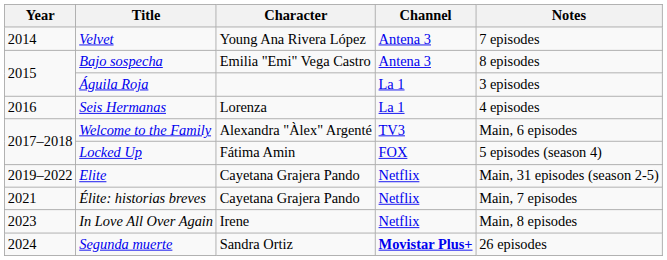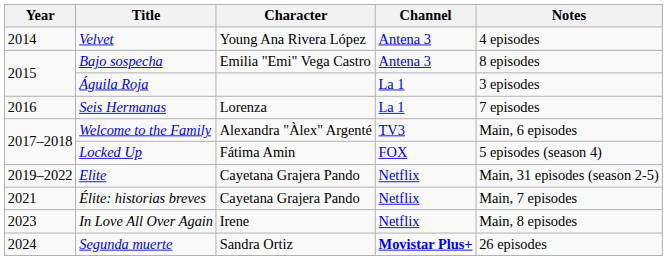Velvet | Notes: 7 episodes -> 4 episodes
Seis Hermanas | Notes: 4 episodes -> 7 episodes
